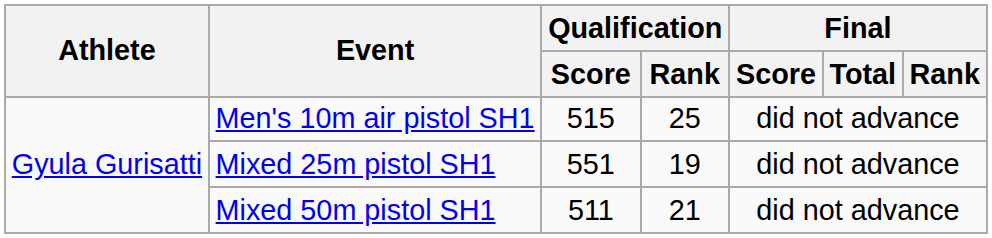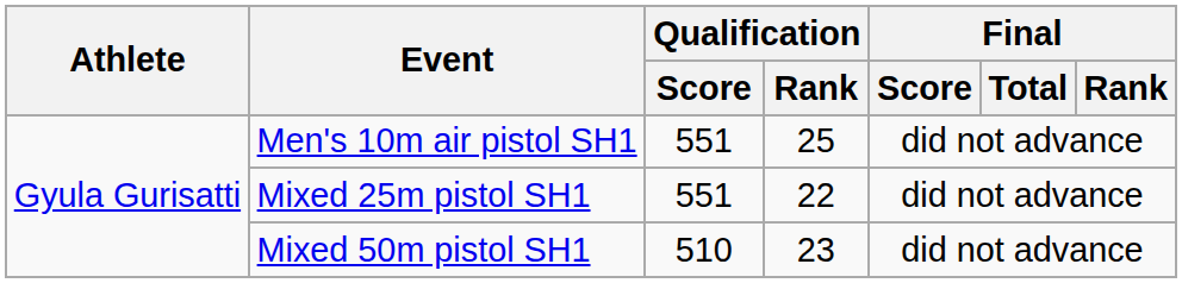Men's 10m air pistol SH1 | Qualification / Score: 515 -> 551
Mixed 25m pistol SH1 | Qualification / Rank: 19 -> 22
Mixed 50m pistol SH1 | Qualification / Score: 511 -> 510
Mixed 50m pistol SH1 | Qualification / Rank: 21 -> 23
